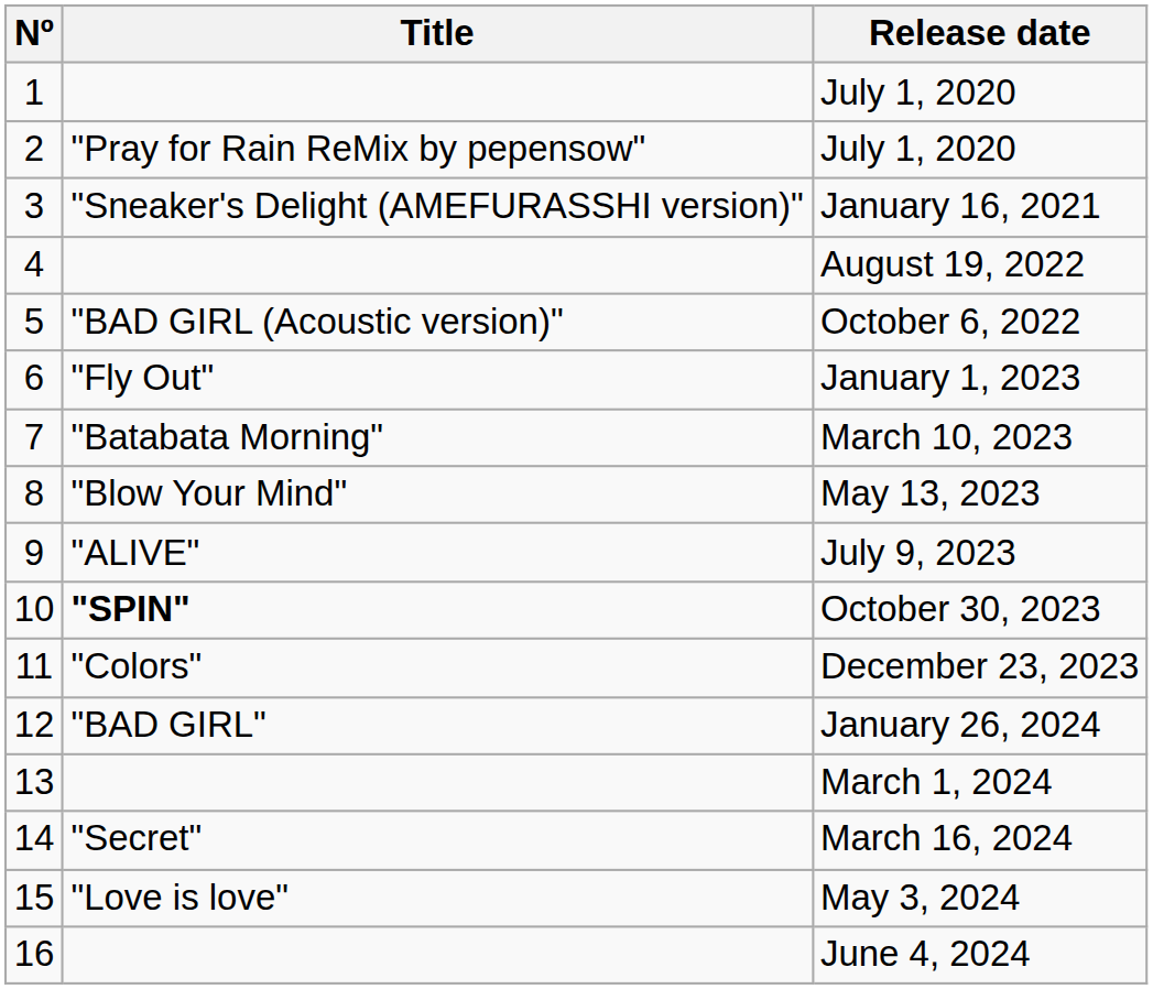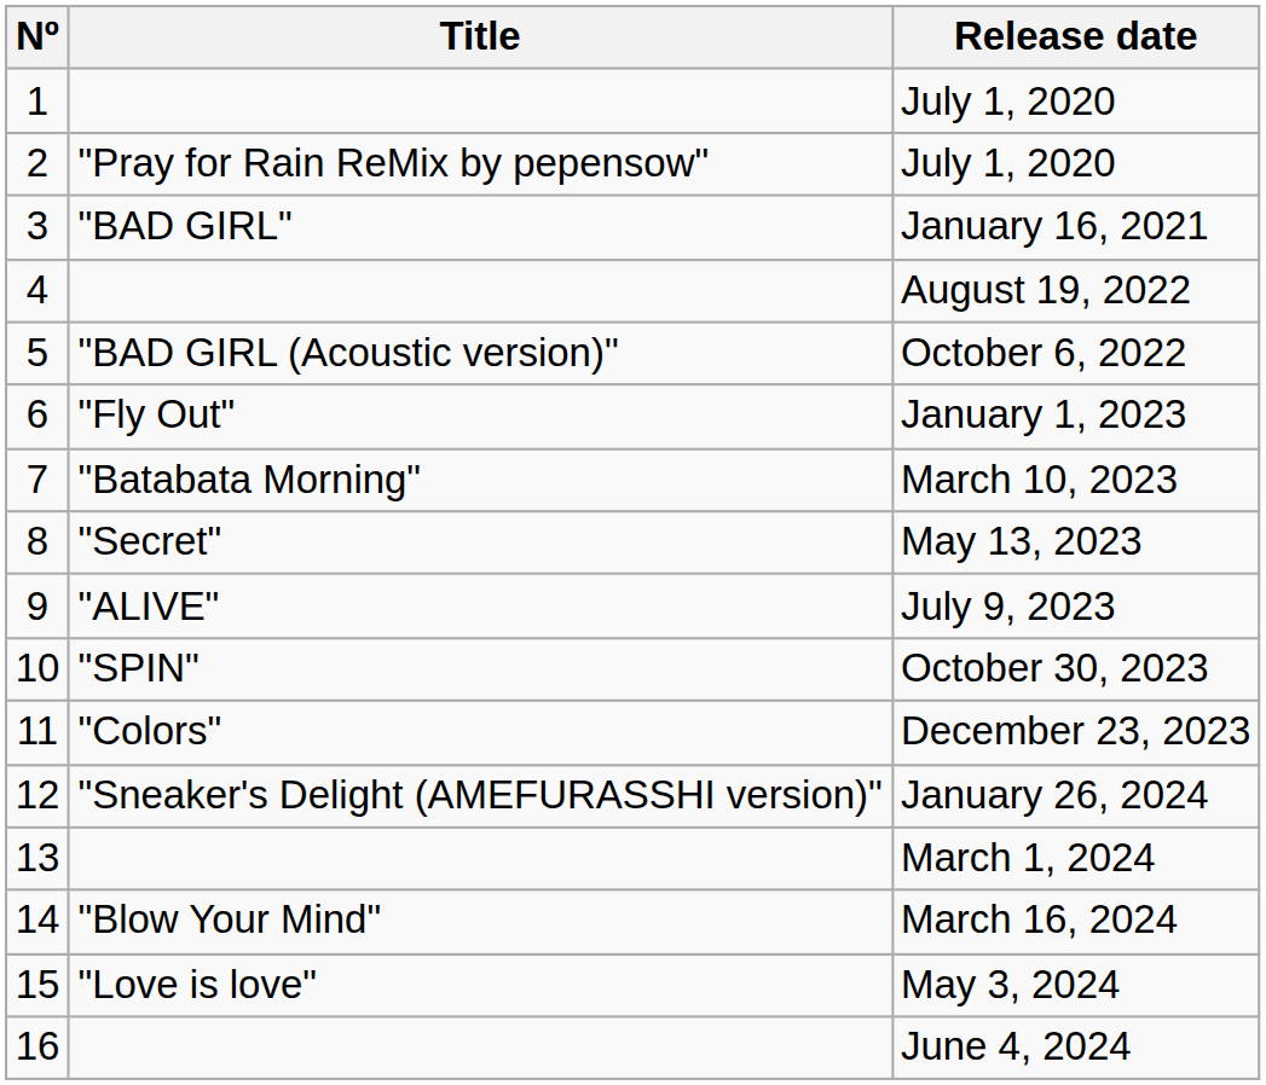January 16, 2021 | Title: "Sneaker's Delight (AMEFURASSHI version)" -> "BAD GIRL"
May 13, 2023 | Title: "Blow Your Mind" -> "Secret"
October 30, 2023 | Title: bold -> normal
January 26, 2024 | Title: "BAD GIRL" -> "Sneaker's Delight (AMEFURASSHI version)"
March 16, 2024 | Title: "Secret" -> "Blow Your Mind"
